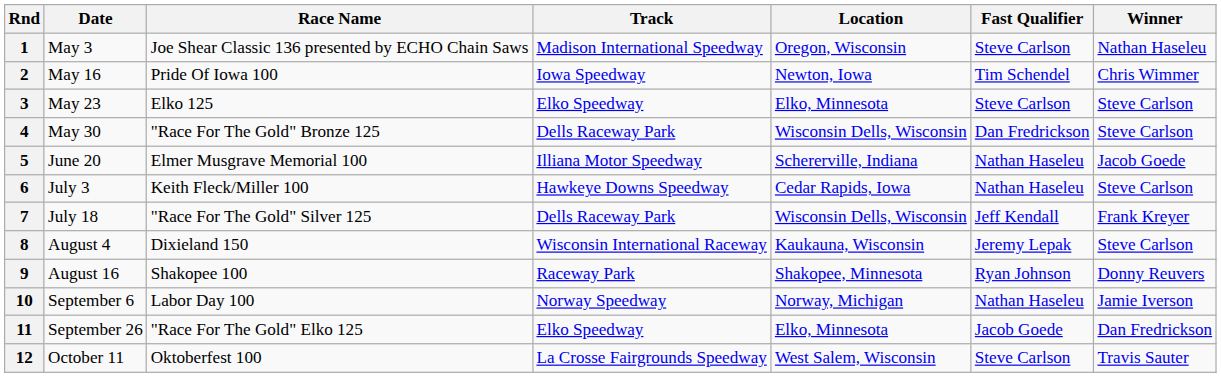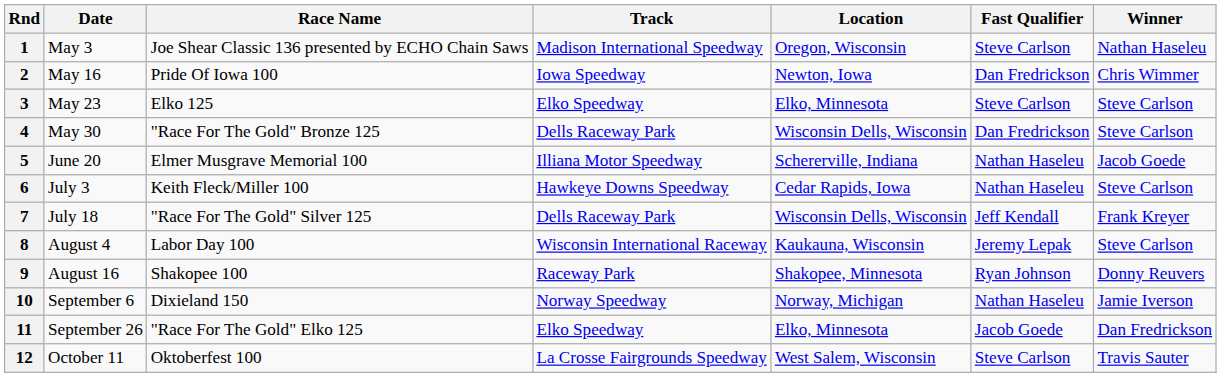2 | Fast Qualifier: Tim Schendel -> Dan Fredrickson
8 | Race Name: Dixieland 150 -> Labor Day 100
10 | Race Name: Labor Day 100 -> Dixieland 150
